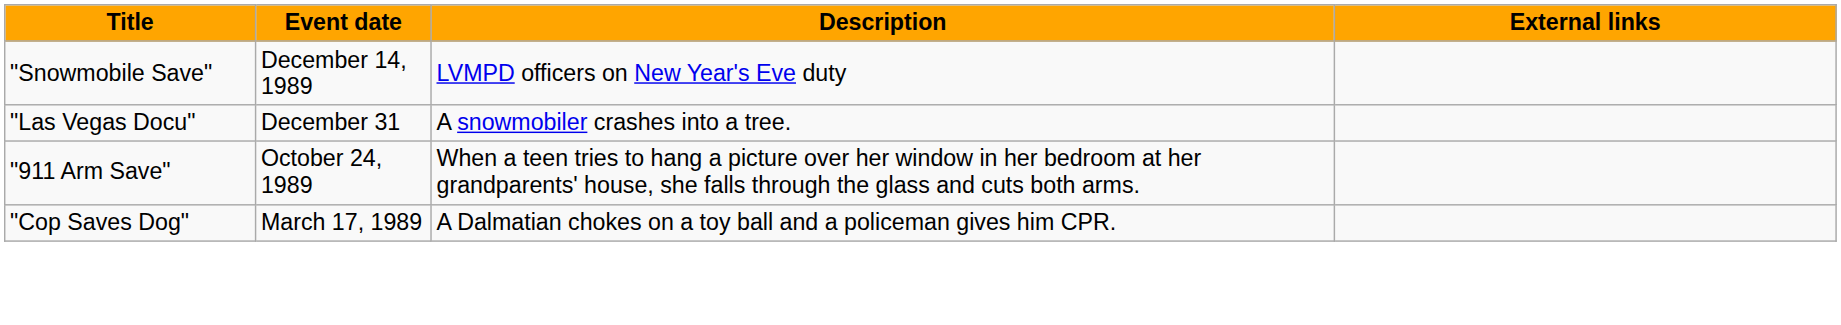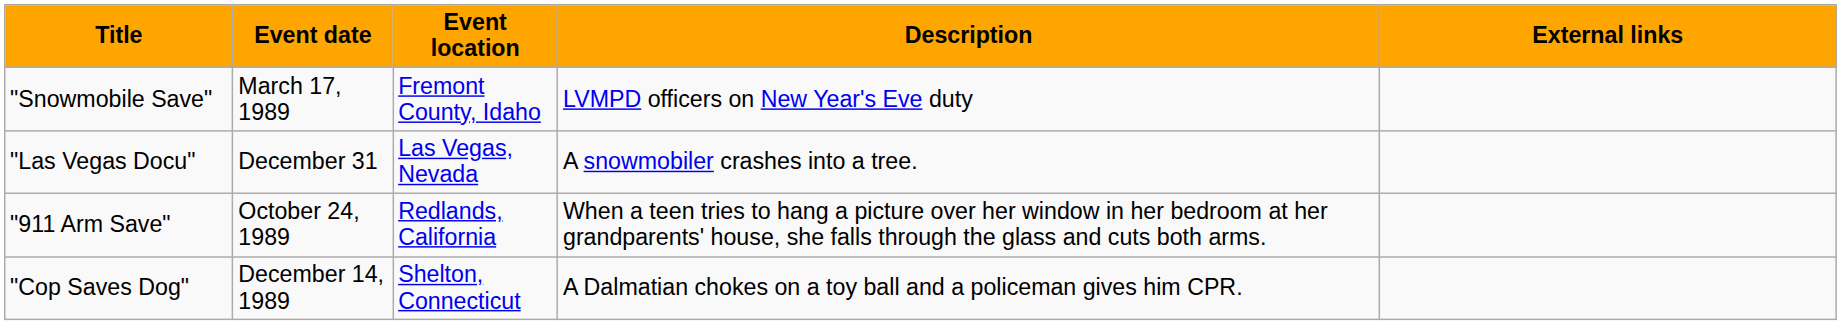+ column: Event location | Fremont County, Idaho | Las Vegas, Nevada | Redlands, California | Shelton, Connecticut
"Snowmobile Save" | Event date: December 14, 1989 -> March 17, 1989
"Cop Saves Dog" | Event date: March 17, 1989 -> December 14, 1989
